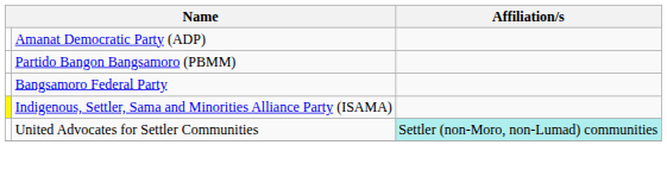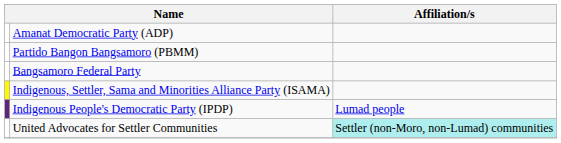+ row: Indigenous People's Democratic Party (IPDP) | Lumad people
